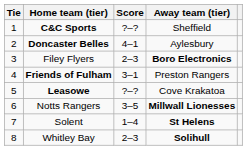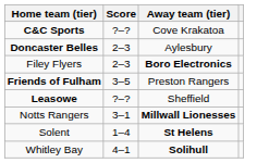- column: Tie | 1 | 2 | 3 | 4 | 5 | 6 | 7 | 8
C&C Sports | Away team (tier): Sheffield -> Cove Krakatoa
Doncaster Belles | Score: 4–1 -> 2–3
Friends of Fulham | Score: 3–1 -> 3–5
Leasowe | Away team (tier): Cove Krakatoa -> Sheffield
Notts Rangers | Score: 3–5 -> 3–1
Whitley Bay | Score: 2–3 -> 4–1
